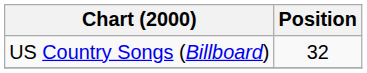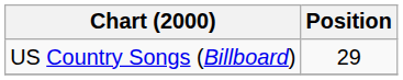US Country Songs (Billboard) | Position: 32 -> 29
